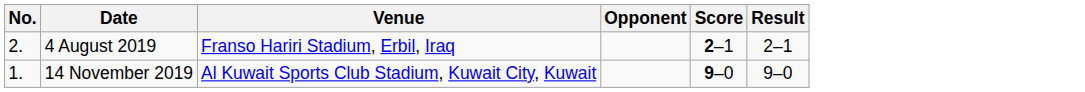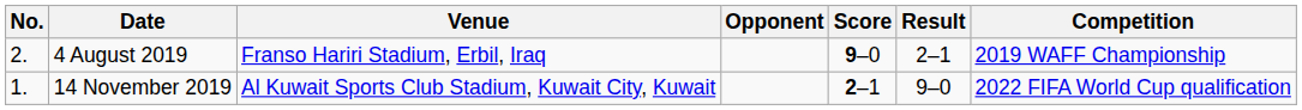+ column: Competition | 2019 WAFF Championship | 2022 FIFA World Cup qualification
4 August 2019 | Score: 2–1 -> 9–0
14 November 2019 | Score: 9–0 -> 2–1
